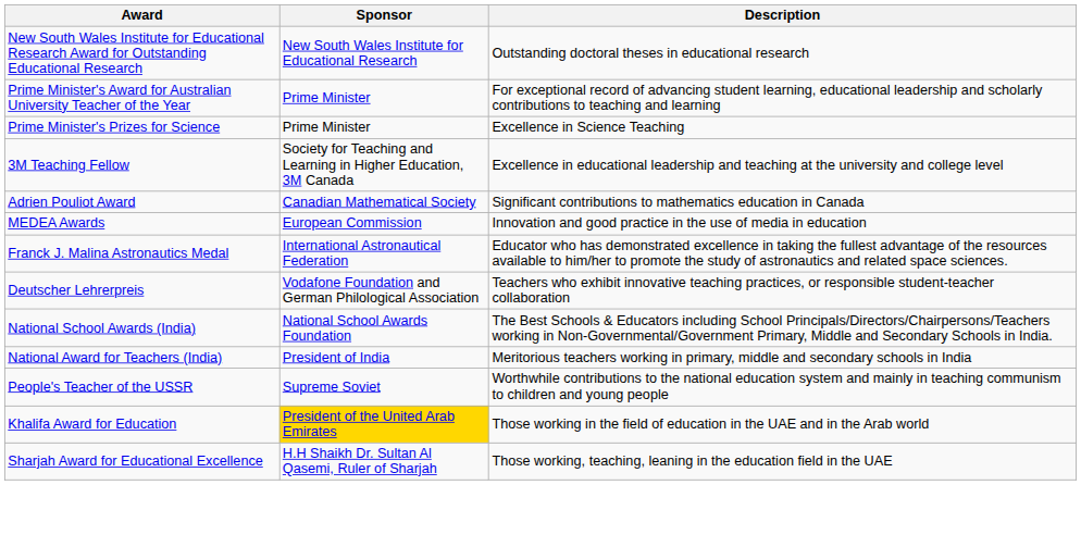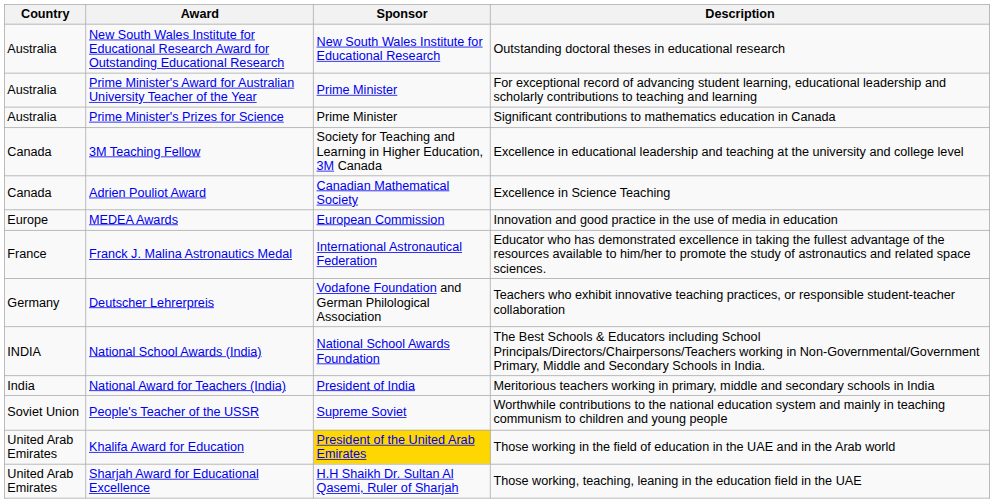+ column: Country | Australia | Australia | Australia | Canada | Canada | Europe | France | Germany | INDIA | India | Soviet Union | United Arab Emirates | United Arab Emirates
Prime Minister's Prizes for Science | Description: Excellence in Science Teaching -> Significant contributions to mathematics education in Canada
Adrien Pouliot Award | Description: Significant contributions to mathematics education in Canada -> Excellence in Science Teaching
